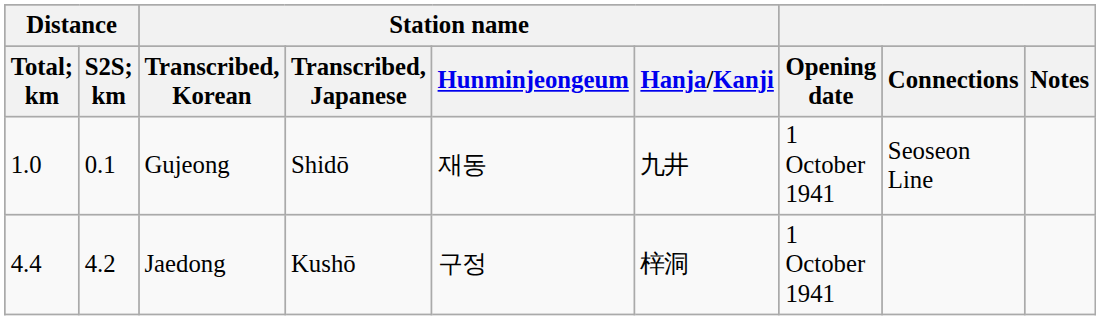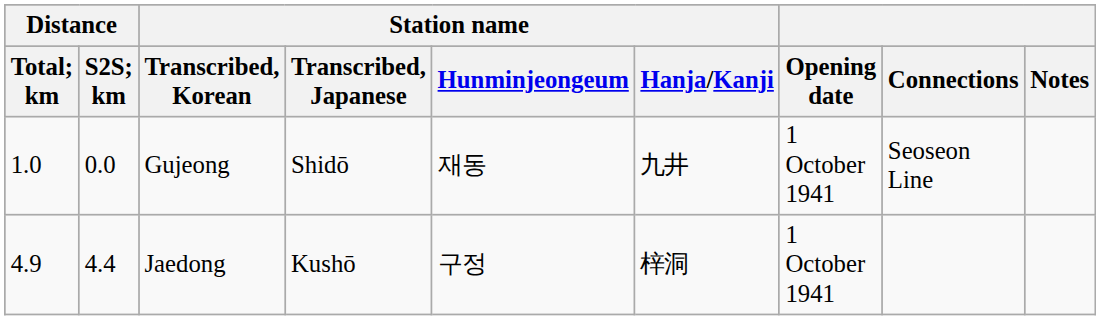Gujeong | Distance / S2S; km: 0.1 -> 0.0
Jaedong | Distance / Total; km: 4.4 -> 4.9
Jaedong | Distance / S2S; km: 4.2 -> 4.4
